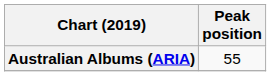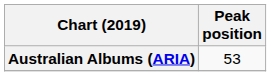Australian Albums (ARIA) | Peak position: 55 -> 53
